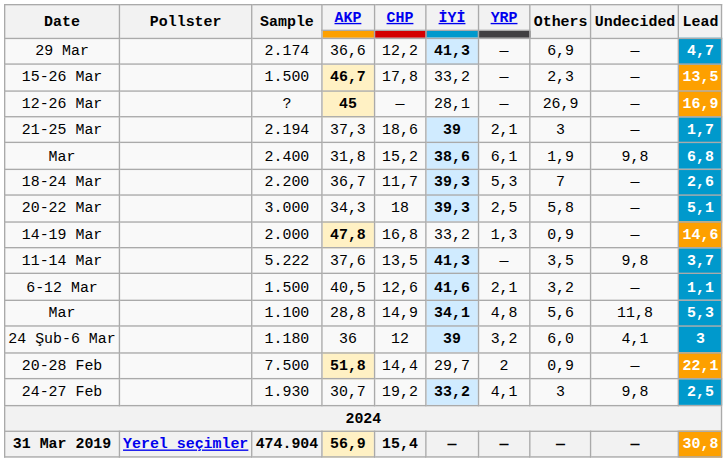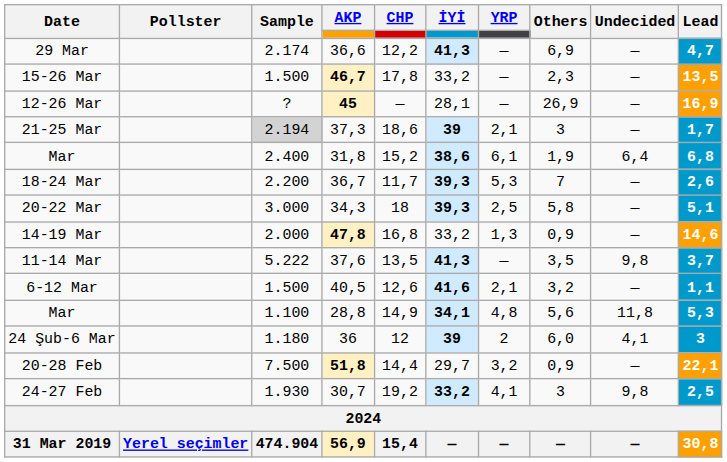21-25 Mar | Sample: no background -> lightgrey background
Mar / 31,8 | Undecided: 9,8 -> 6,4
24 Şub-6 Mar | YRP: 3,2 -> 2
20-28 Feb | YRP: 2 -> 3,2
